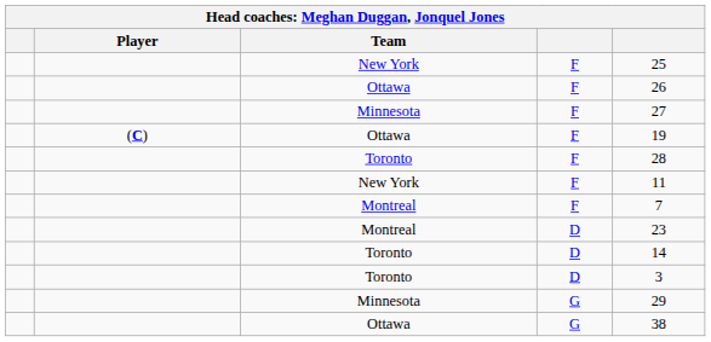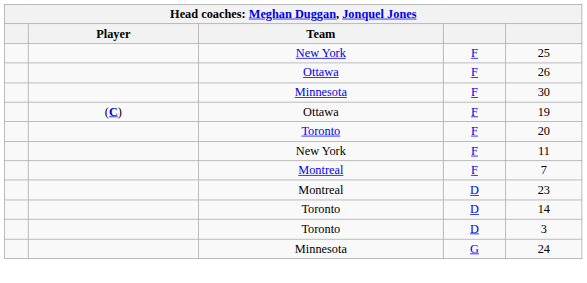Minnesota / F | column 5: 27 -> 30
Toronto / F | column 5: 28 -> 20
Minnesota / G | column 5: 29 -> 24
- row: Ottawa | G | 38
